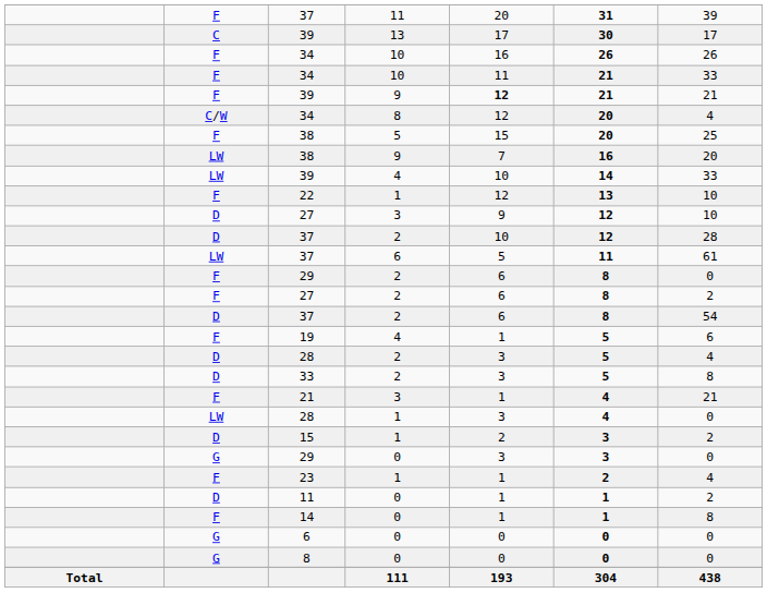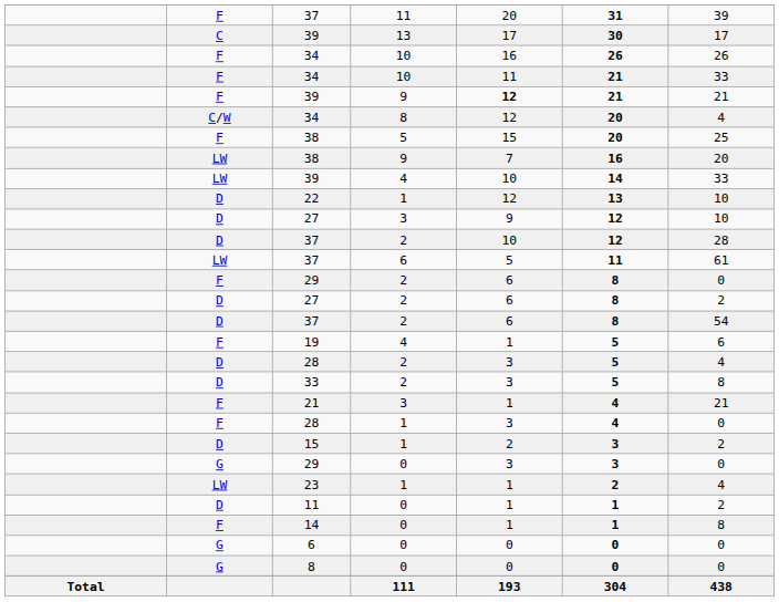22 | column 2: F -> D
27 / 2 | column 2: F -> D
28 / 1 | column 2: LW -> F
23 | column 2: F -> LW
